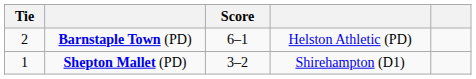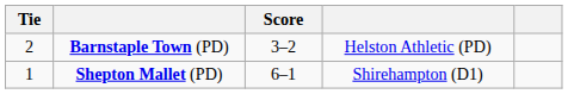Barnstaple Town (PD) | Score: 6–1 -> 3–2
Shepton Mallet (PD) | Score: 3–2 -> 6–1
